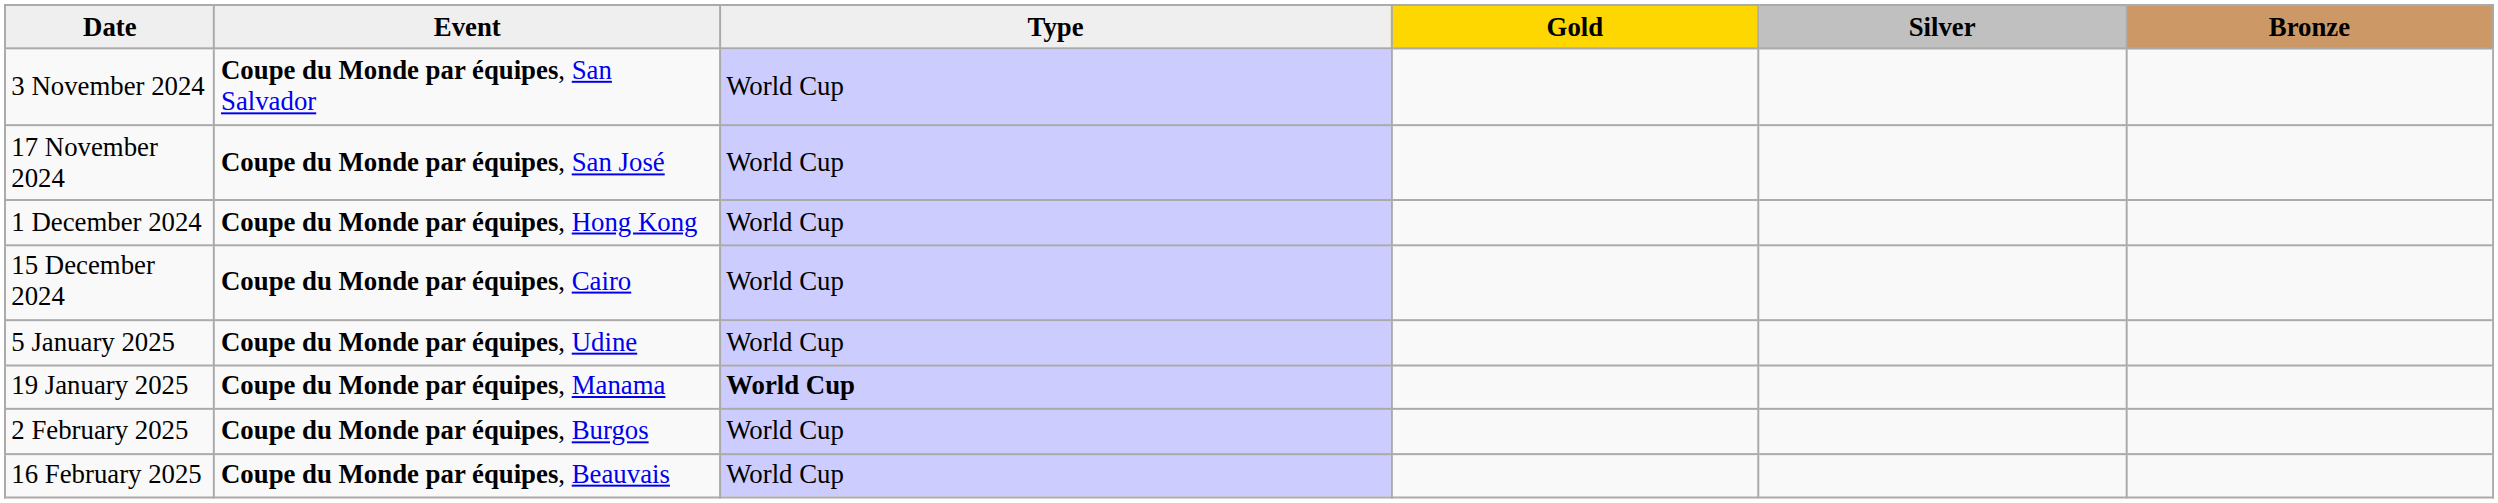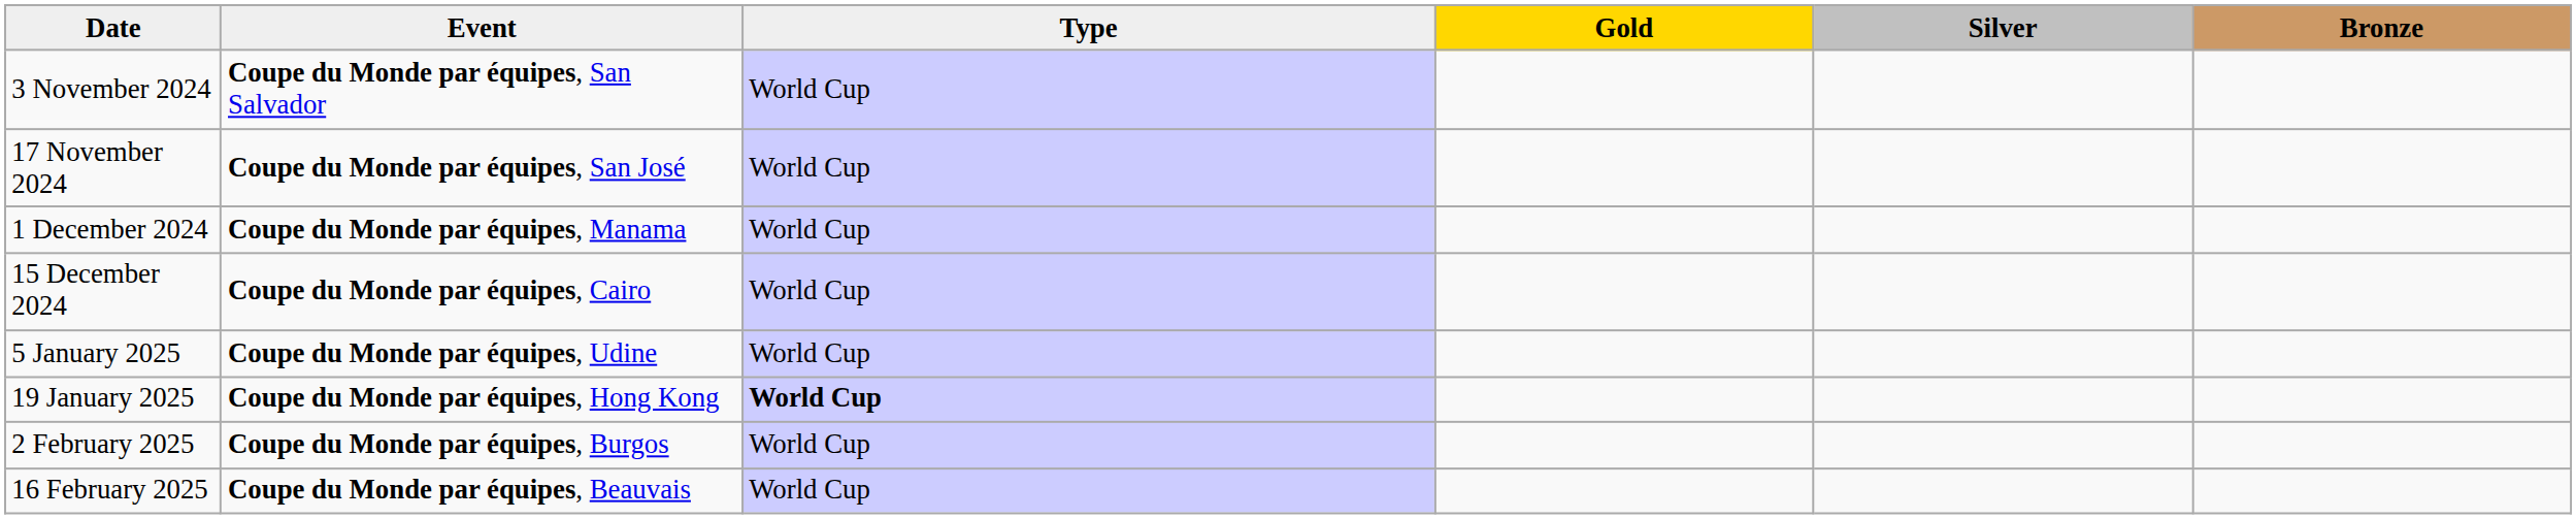1 December 2024 | Event: Coupe du Monde par équipes, Hong Kong -> Coupe du Monde par équipes, Manama
19 January 2025 | Event: Coupe du Monde par équipes, Manama -> Coupe du Monde par équipes, Hong Kong
